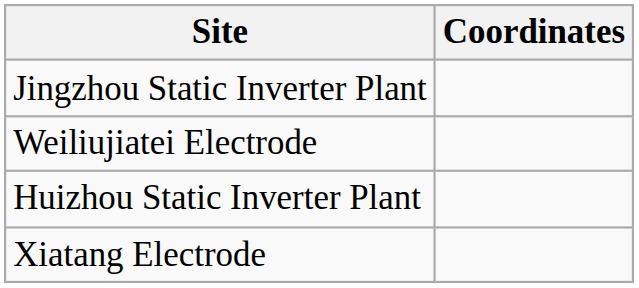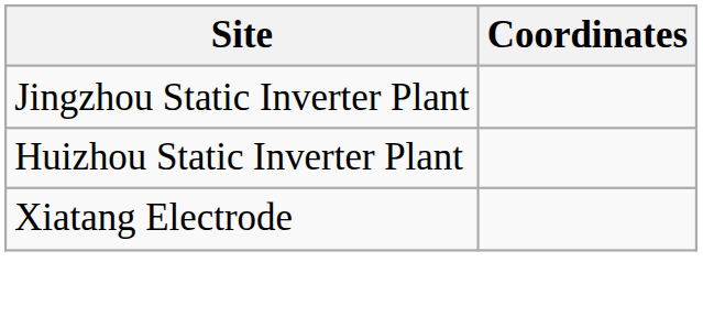- row: Weiliujiatei Electrode
